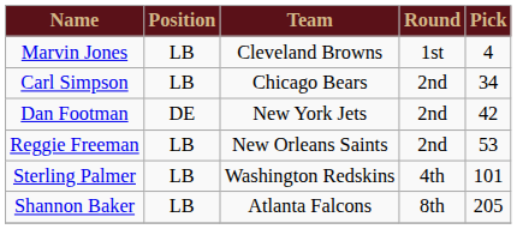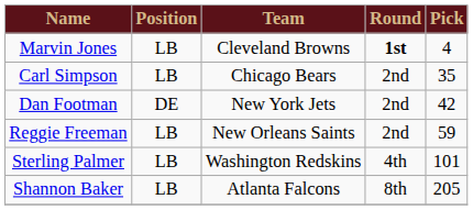Marvin Jones | Round: normal -> bold
Carl Simpson | Pick: 34 -> 35
Reggie Freeman | Pick: 53 -> 59
